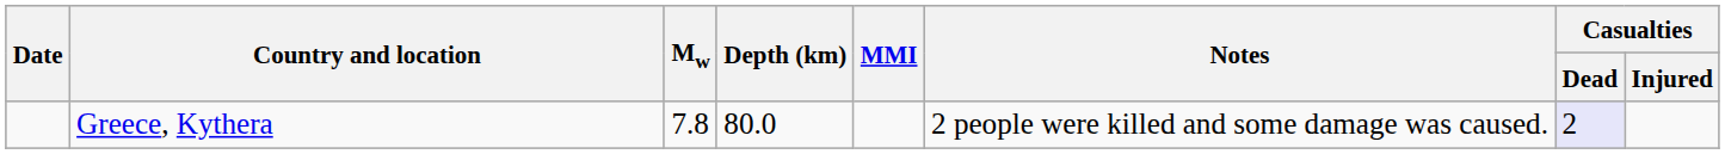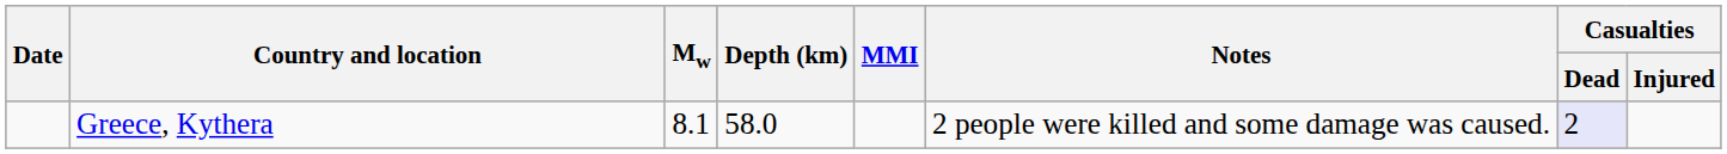Greece, Kythera | Mw: 7.8 -> 8.1
Greece, Kythera | Depth (km): 80.0 -> 58.0
